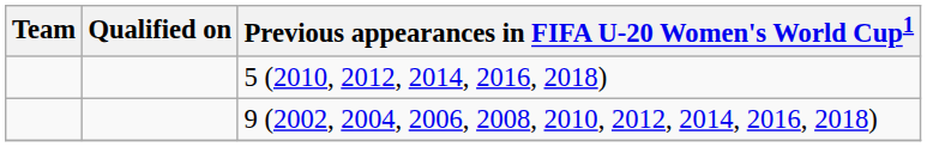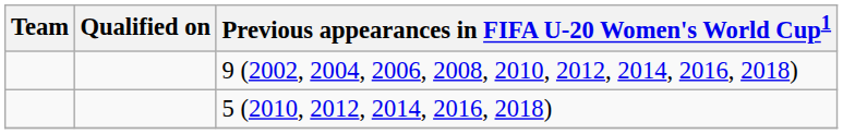rows swapped: 9 (2002, 2004, 2006, 2008, 2010, 2012, 2014, 2016, 2018) <-> 5 (2010, 2012, 2014, 2016, 2018)
